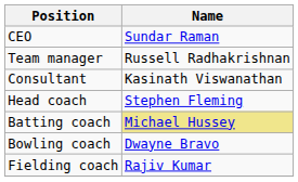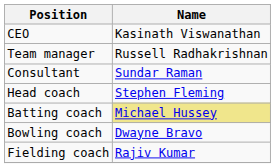CEO | Name: Sundar Raman -> Kasinath Viswanathan
Consultant | Name: Kasinath Viswanathan -> Sundar Raman
